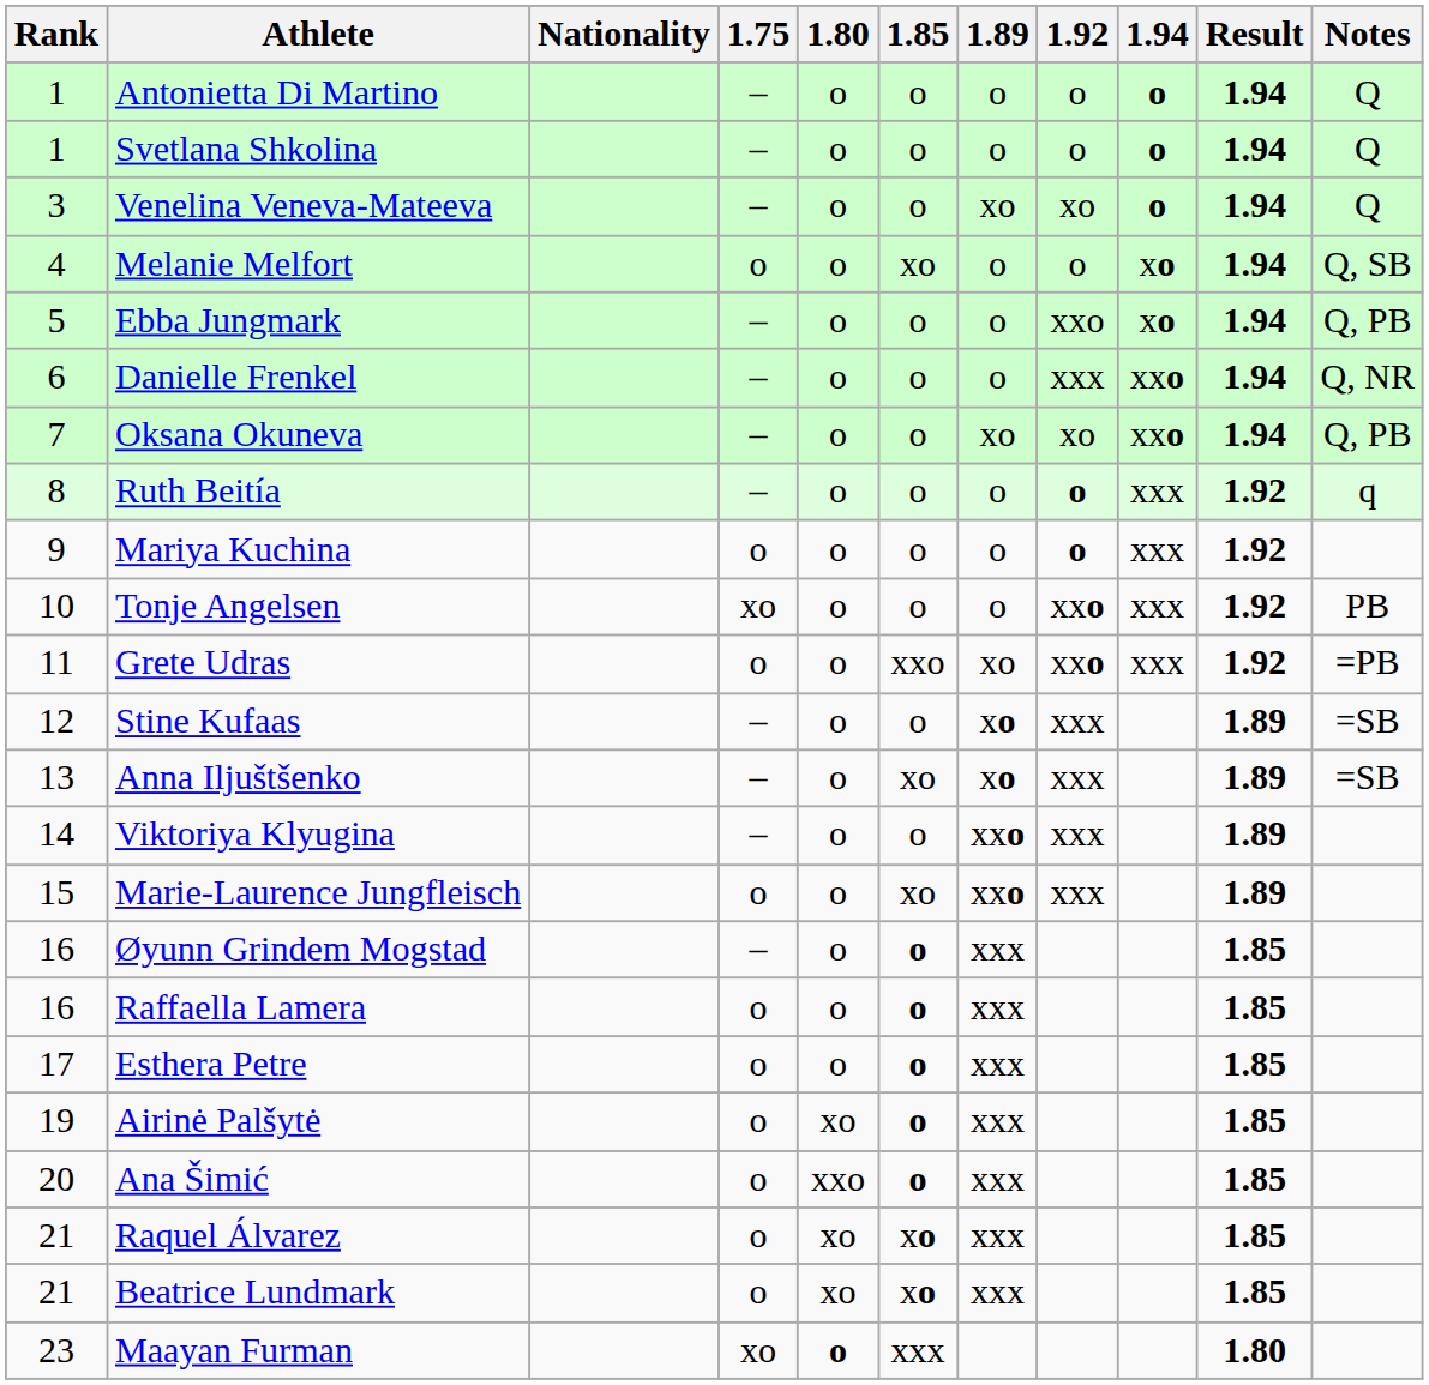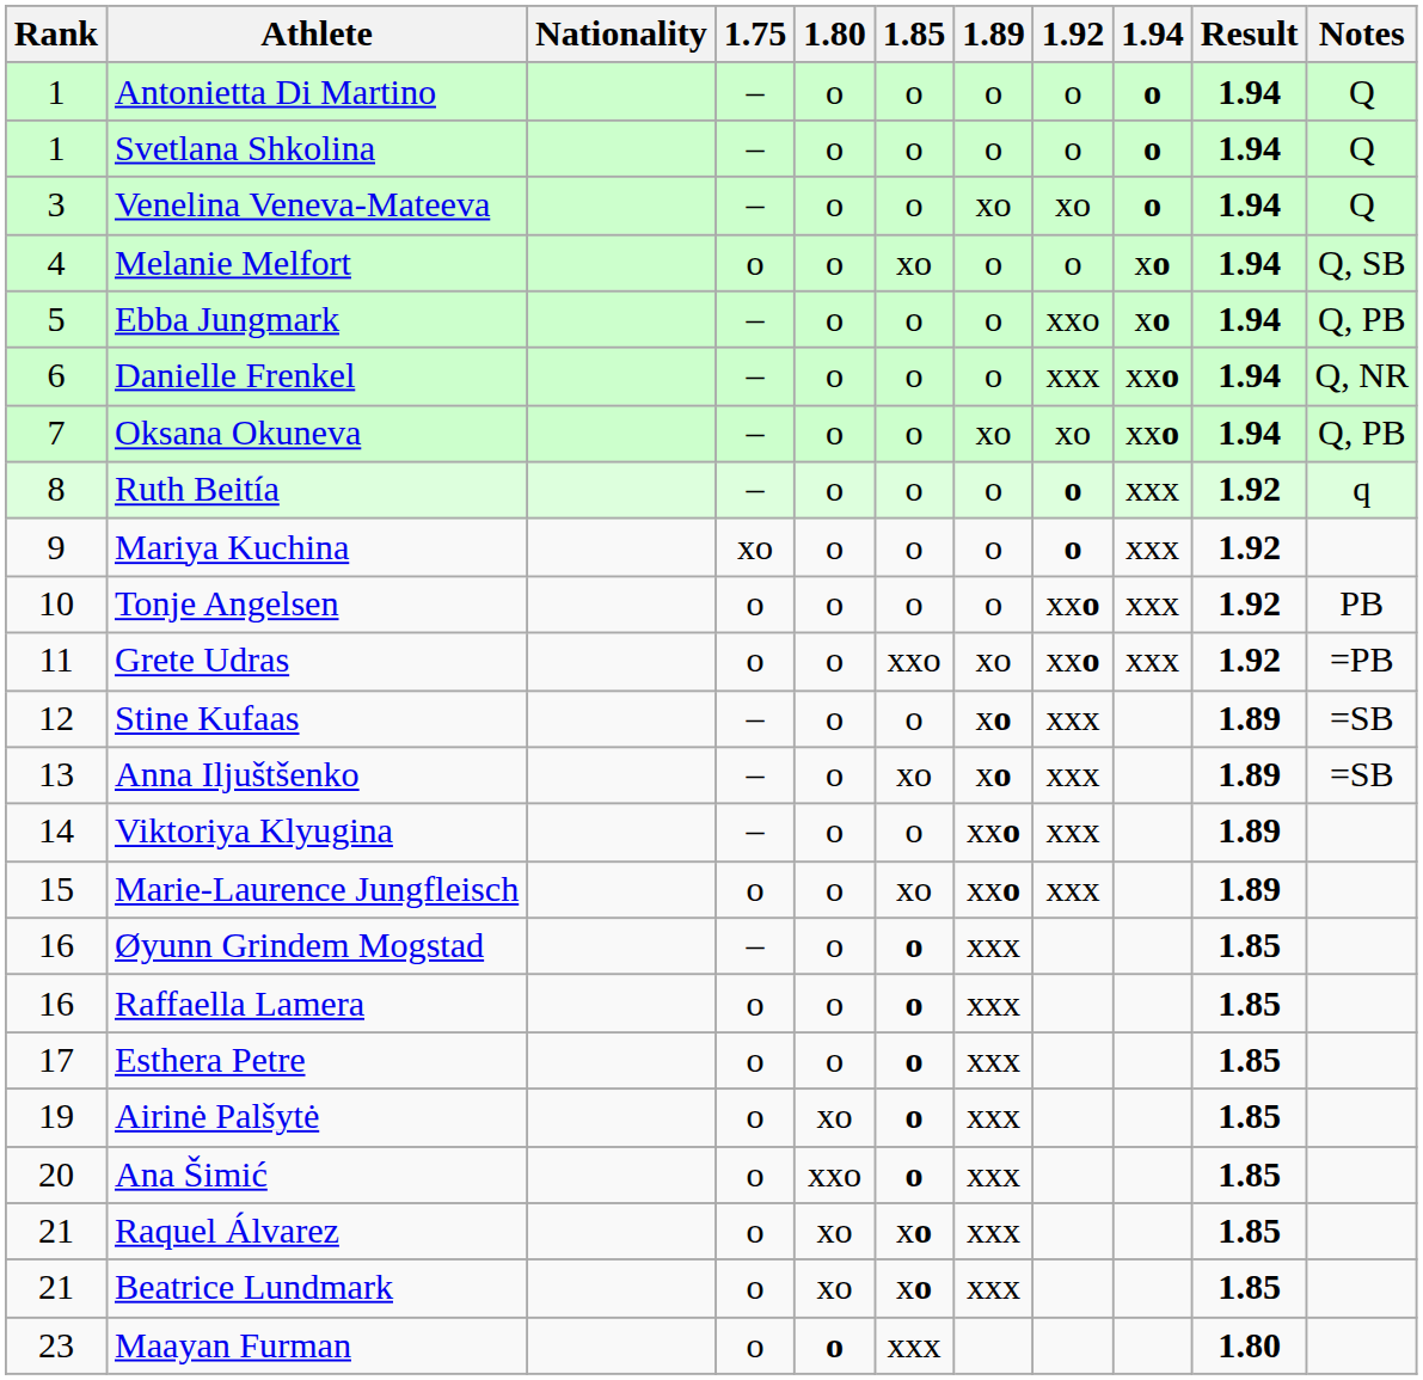Mariya Kuchina | 1.75: o -> xo
Tonje Angelsen | 1.75: xo -> o
Maayan Furman | 1.75: xo -> o
